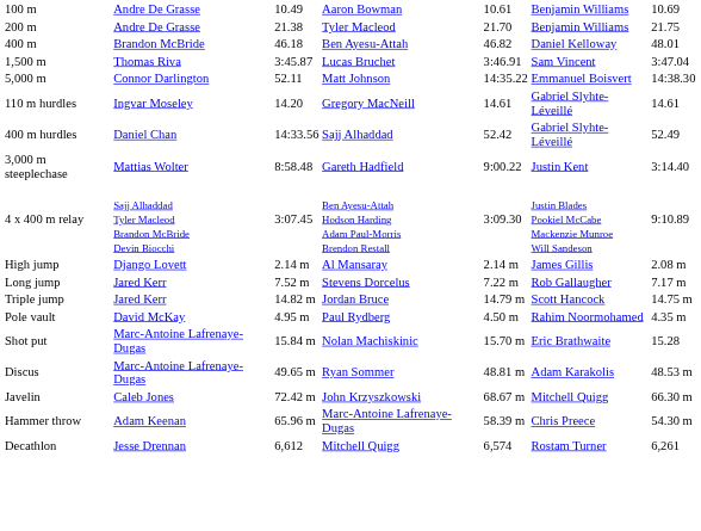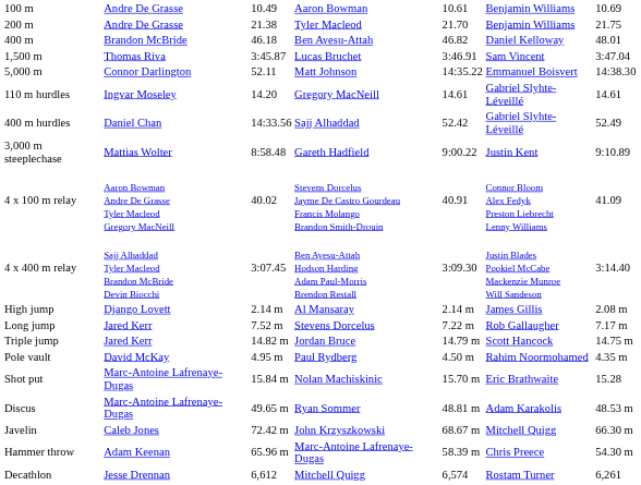3,000 m steeplechase | column 7: 3:14.40 -> 9:10.89
+ row: 4 x 100 m relay | Aaron Bowman Andre De Grasse Tyler Macleod Gregory MacNeill | 40.02 | Stevens Dorcelus Jayme De Castro Gourdeau Francis Molango Brandon Smith-Drouin | 40.91 | Connor Bloom Alex Fedyk Preston Liebrecht Lenny Williams | 41.09
4 x 400 m relay | column 7: 9:10.89 -> 3:14.40
